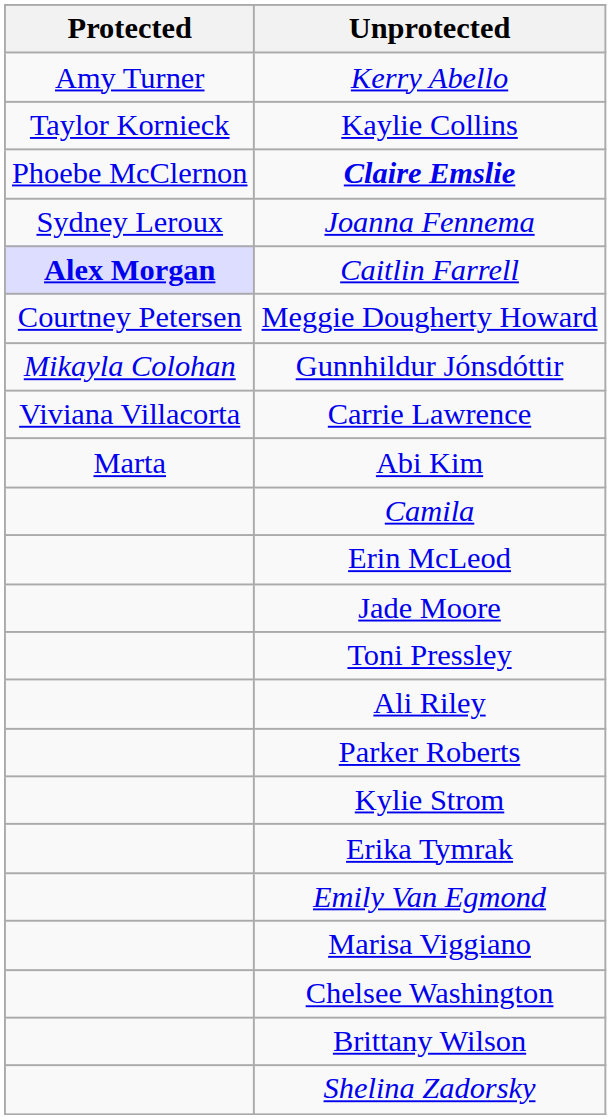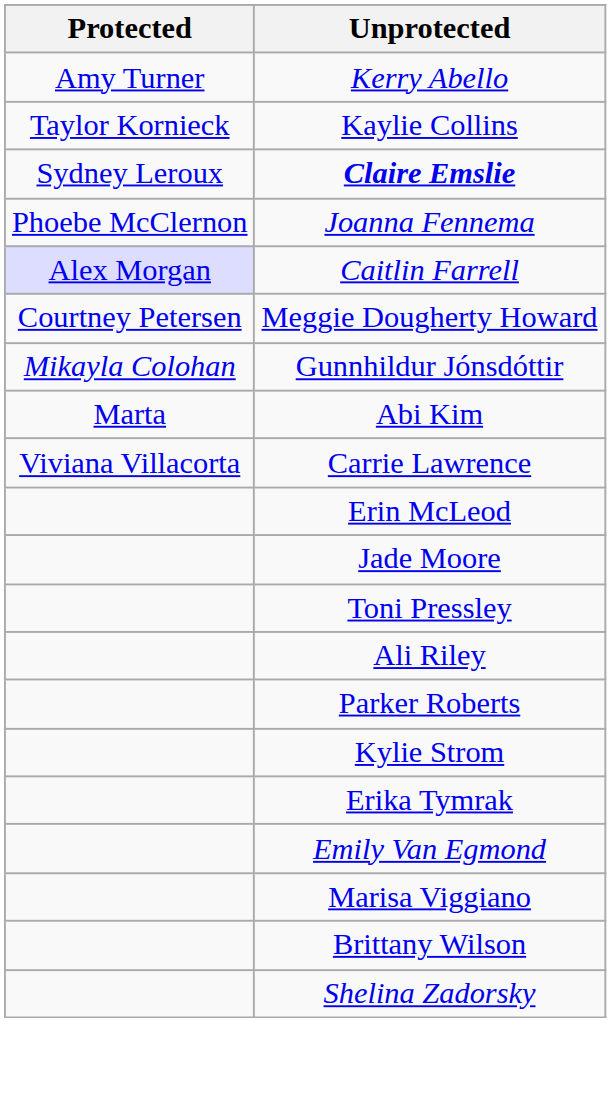Claire Emslie | Protected: Phoebe McClernon -> Sydney Leroux
Joanna Fennema | Protected: Sydney Leroux -> Phoebe McClernon
Caitlin Farrell | Protected: bold -> normal
rows swapped: Abi Kim <-> Carrie Lawrence
- row: Camila
- row: Chelsee Washington
